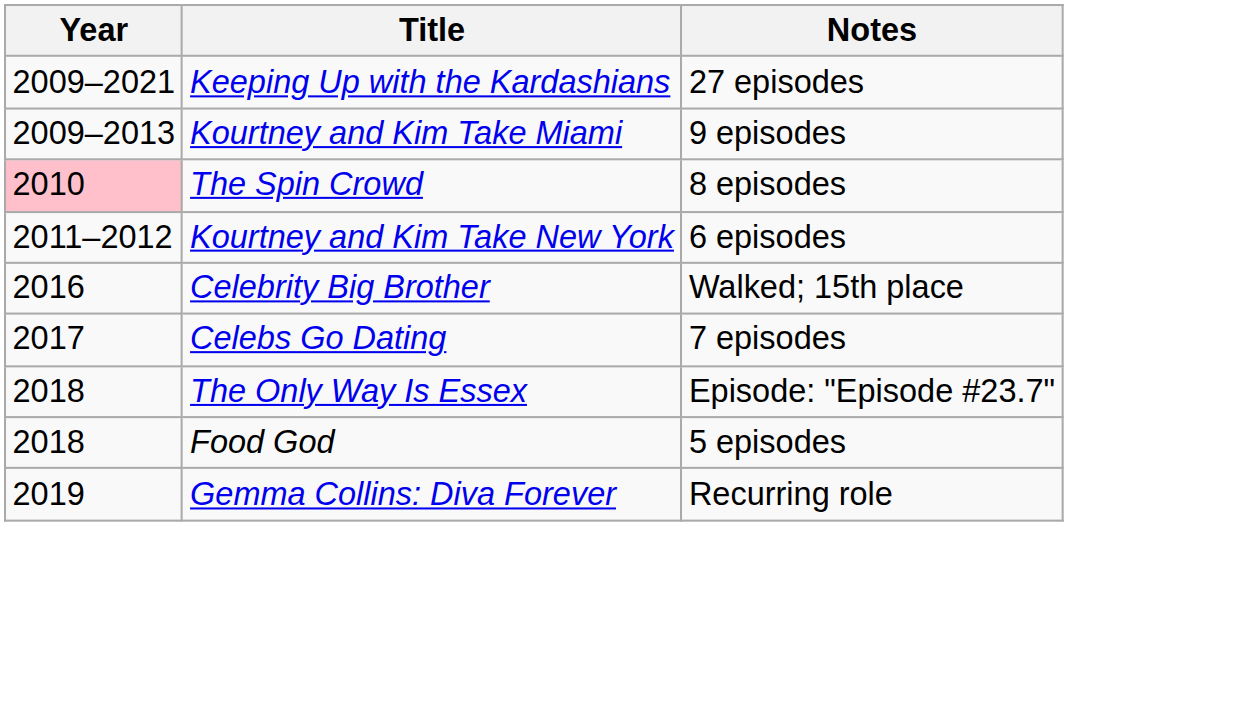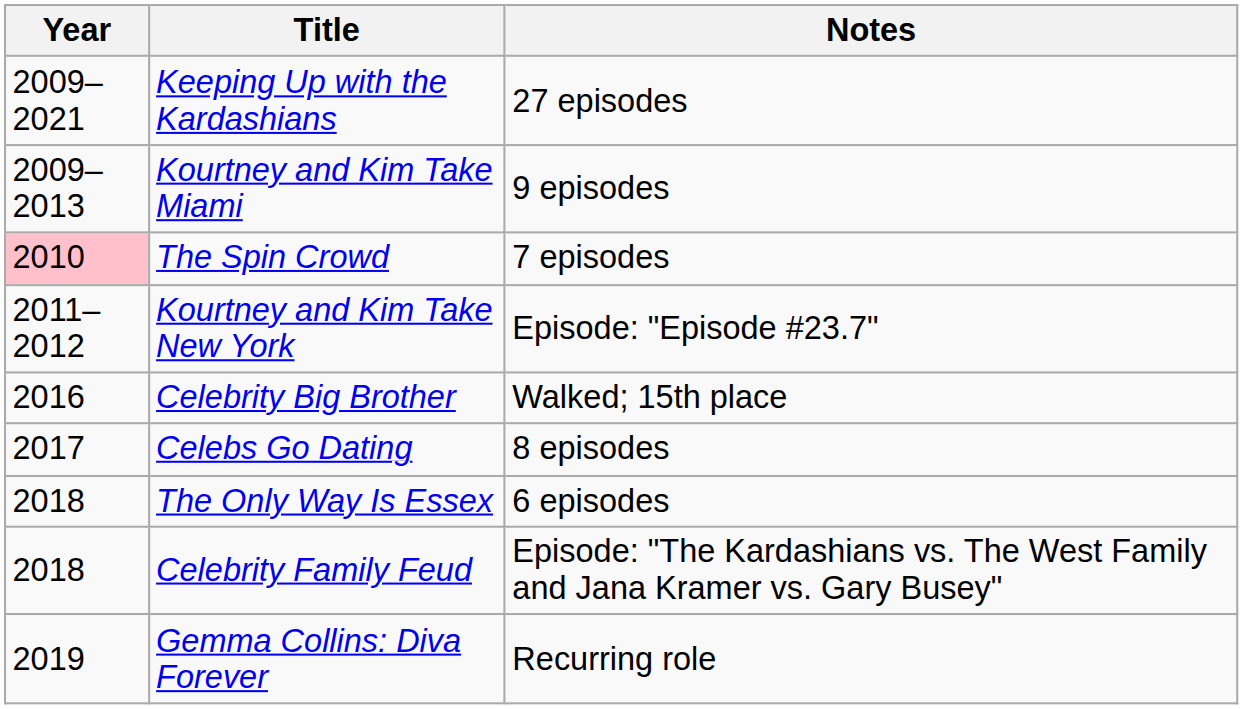The Spin Crowd | Notes: 8 episodes -> 7 episodes
Kourtney and Kim Take New York | Notes: 6 episodes -> Episode: "Episode #23.7"
Celebs Go Dating | Notes: 7 episodes -> 8 episodes
The Only Way Is Essex | Notes: Episode: "Episode #23.7" -> 6 episodes
- row: 2018 | Food God | 5 episodes
+ row: 2018 | Celebrity Family Feud | Episode: "The Kardashians vs. The West Family and Jana Kramer vs. Gary Busey"
